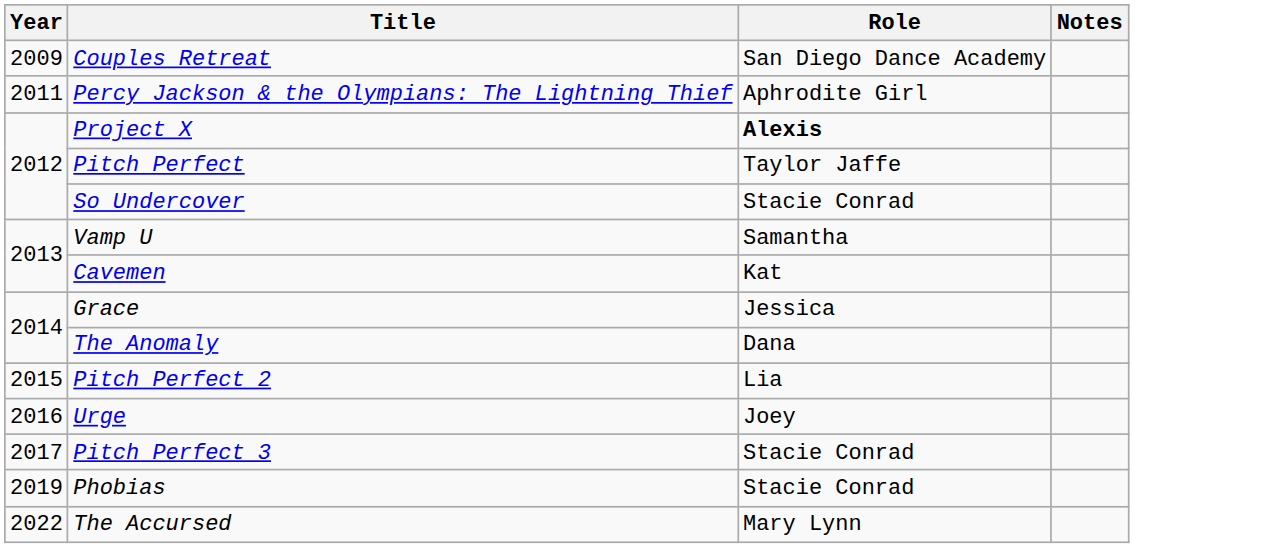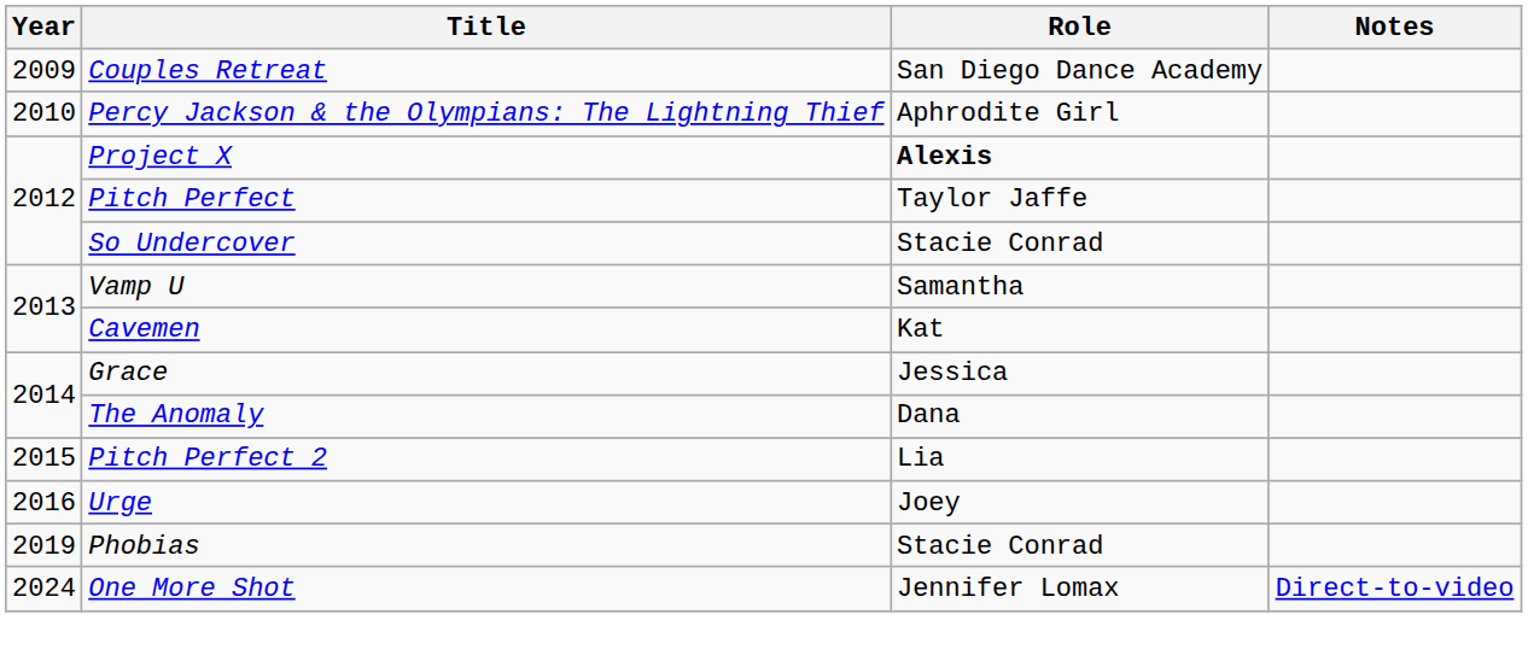Percy Jackson & the Olympians: The Lightning Thief | Year: 2011 -> 2010
- row: 2017 | Pitch Perfect 3 | Stacie Conrad
- row: 2022 | The Accursed | Mary Lynn
+ row: 2024 | One More Shot | Jennifer Lomax | Direct-to-video
